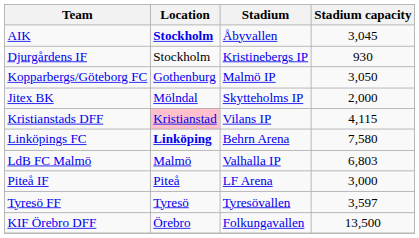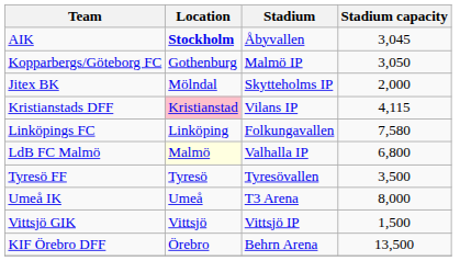- row: Djurgårdens IF | Stockholm | Kristinebergs IP | 930
Linköpings FC | Location: bold -> normal
Linköpings FC | Stadium: Behrn Arena -> Folkungavallen
LdB FC Malmö | Location: no background -> lightyellow background
LdB FC Malmö | Stadium capacity: 6,803 -> 6,800
- row: Piteå IF | Piteå | LF Arena | 3,000
Tyresö FF | Stadium capacity: 3,597 -> 3,500
+ row: Umeå IK | Umeå | T3 Arena | 8,000
+ row: Vittsjö GIK | Vittsjö | Vittsjö IP | 1,500
KIF Örebro DFF | Stadium: Folkungavallen -> Behrn Arena
